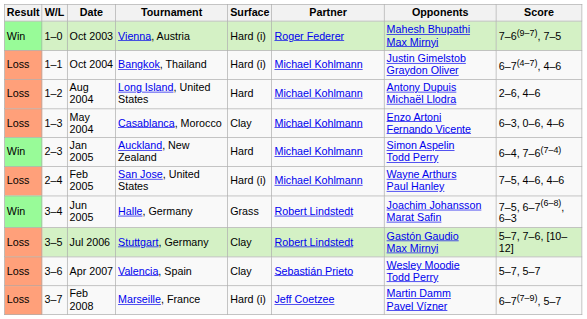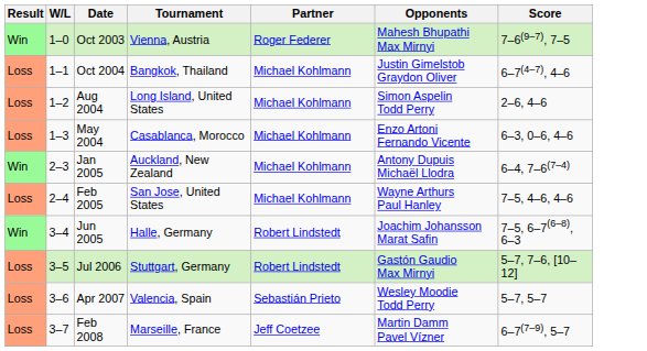- column: Surface | Hard (i) | Hard (i) | Hard | Clay | Hard | Hard (i) | Grass | Clay | Clay | Hard (i)
Aug 2004 | Opponents: Antony Dupuis Michaël Llodra -> Simon Aspelin Todd Perry
Jan 2005 | Opponents: Simon Aspelin Todd Perry -> Antony Dupuis Michaël Llodra
